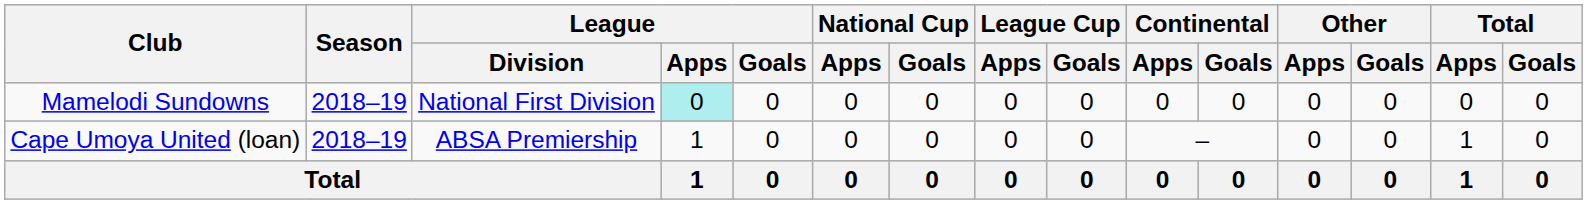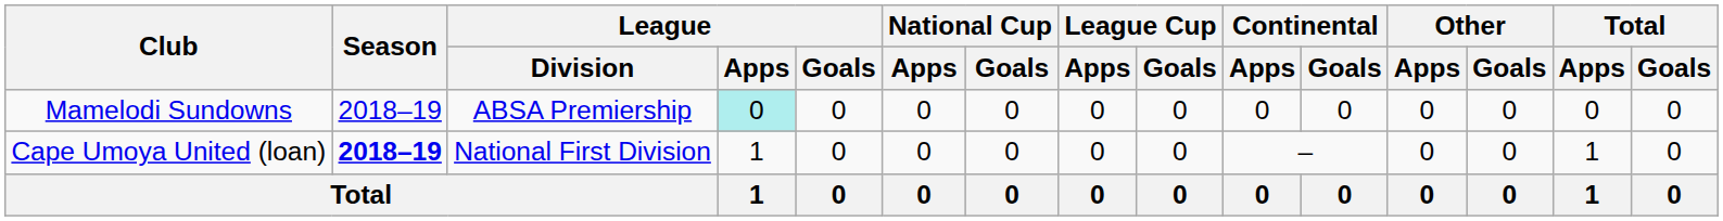Mamelodi Sundowns | League / Division: National First Division -> ABSA Premiership
Cape Umoya United (loan) | Season: normal -> bold
Cape Umoya United (loan) | League / Division: ABSA Premiership -> National First Division
